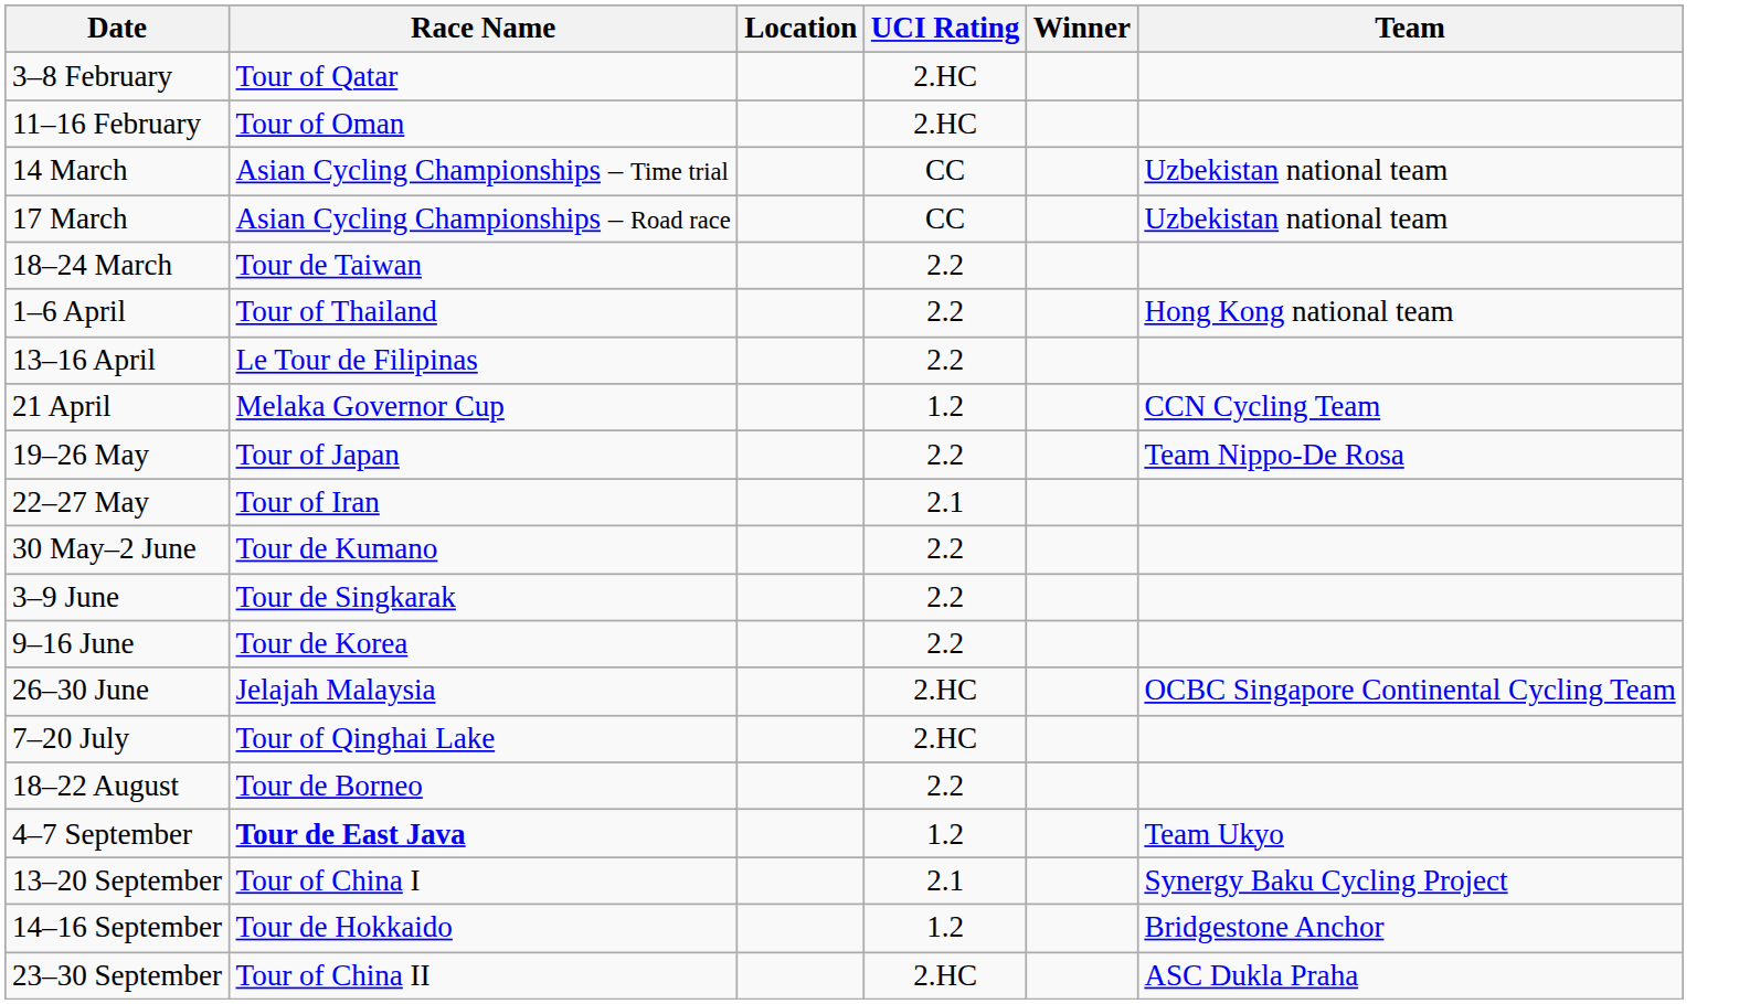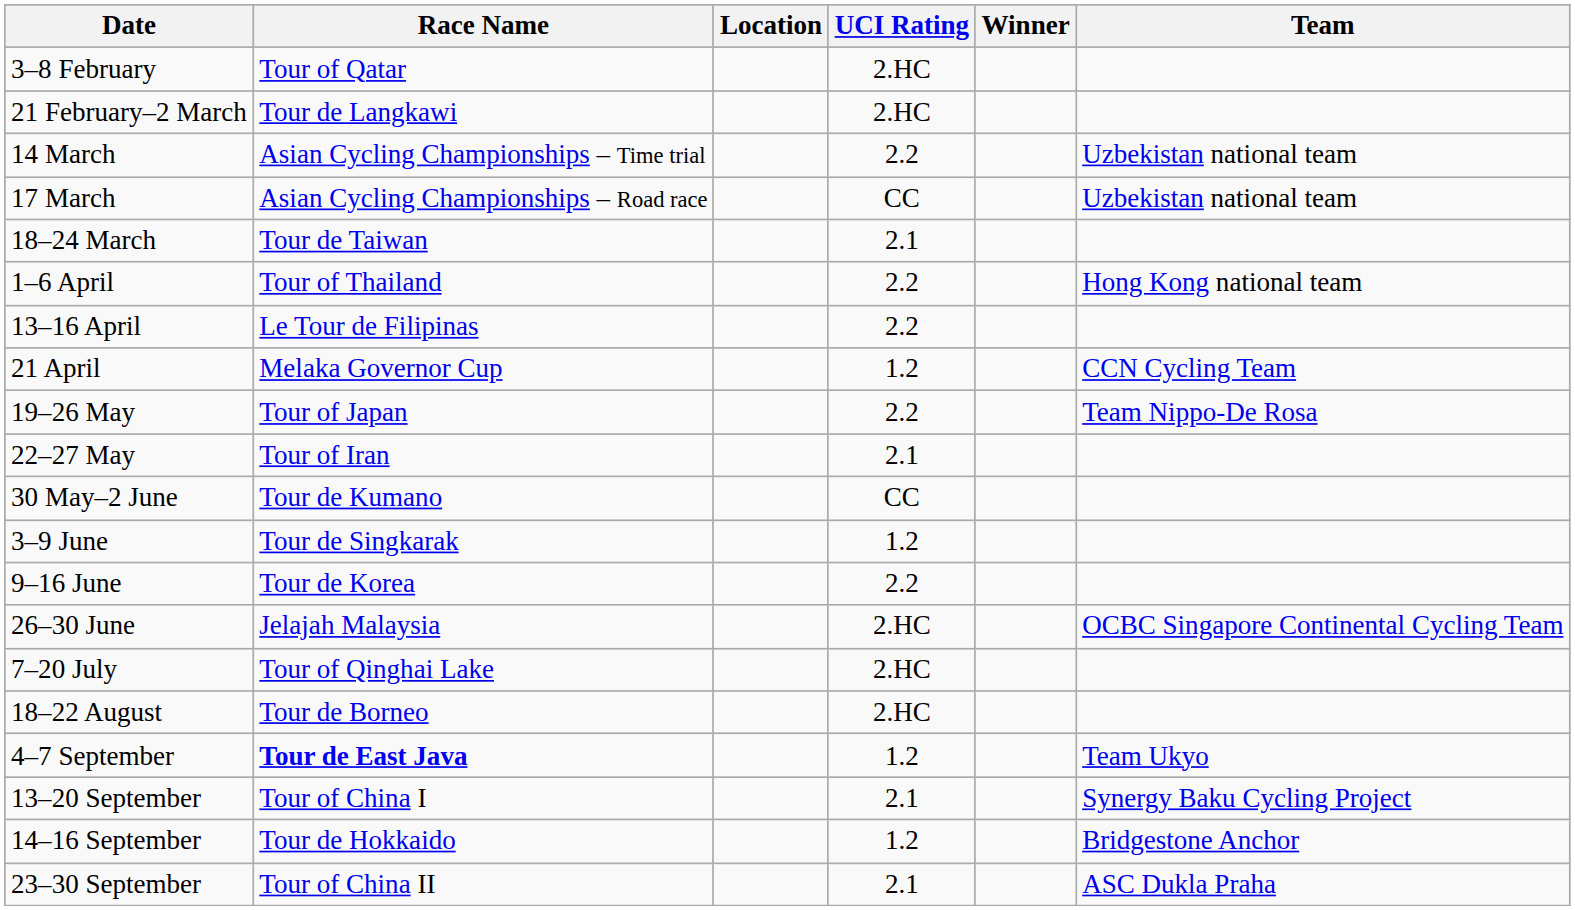- row: 11–16 February | Tour of Oman | 2.HC
+ row: 21 February–2 March | Tour de Langkawi | 2.HC
14 March | UCI Rating: CC -> 2.2
18–24 March | UCI Rating: 2.2 -> 2.1
30 May–2 June | UCI Rating: 2.2 -> CC
3–9 June | UCI Rating: 2.2 -> 1.2
18–22 August | UCI Rating: 2.2 -> 2.HC
23–30 September | UCI Rating: 2.HC -> 2.1
